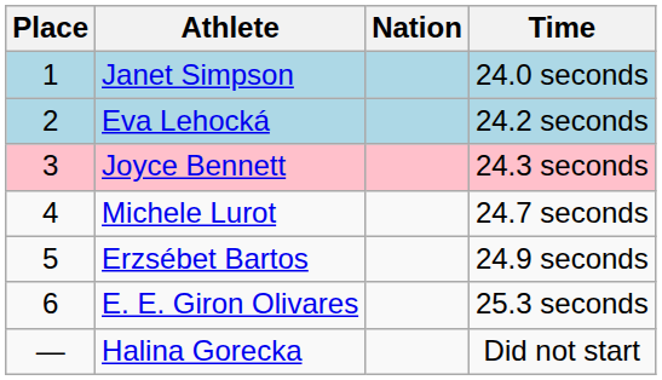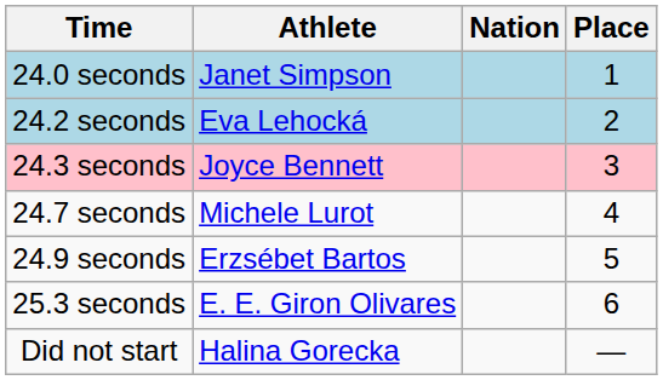columns swapped: Place <-> Time
